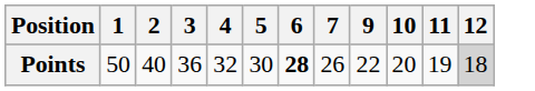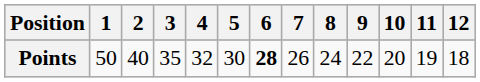+ column: 8 | 24
Points | 3: 36 -> 35
Points | 12: lightgrey background -> no background
